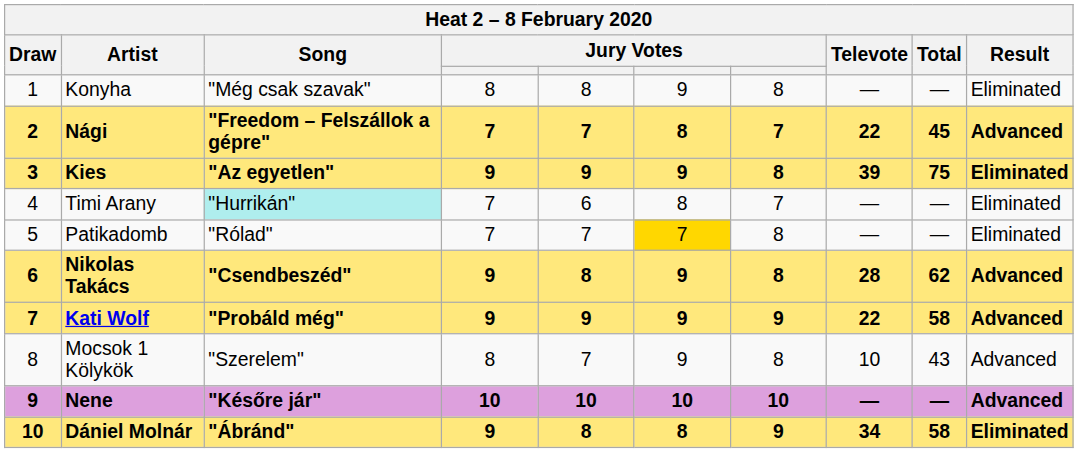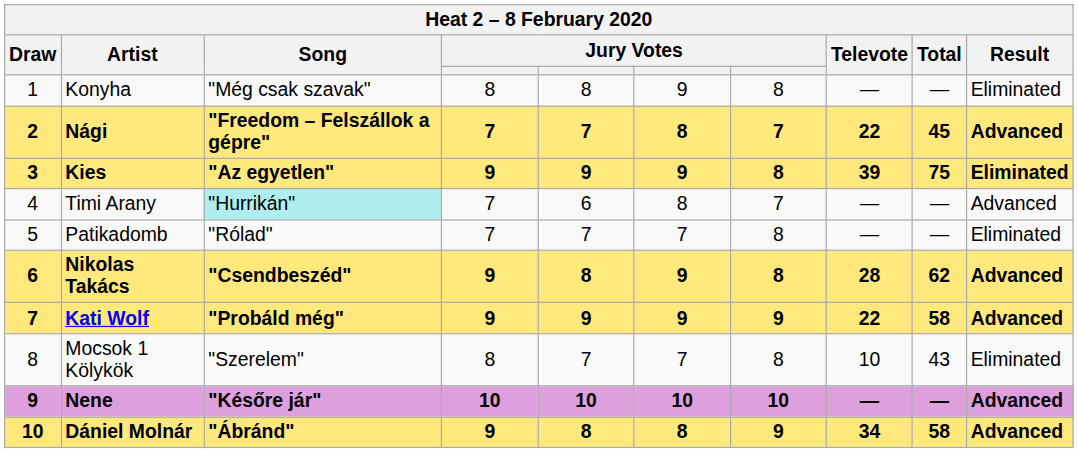Timi Arany | Result: Eliminated -> Advanced
Patikadomb | column 6: gold background -> no background
Mocsok 1 Kölykök | column 6: 9 -> 7
Mocsok 1 Kölykök | Result: Advanced -> Eliminated
Dániel Molnár | Result: Eliminated -> Advanced
